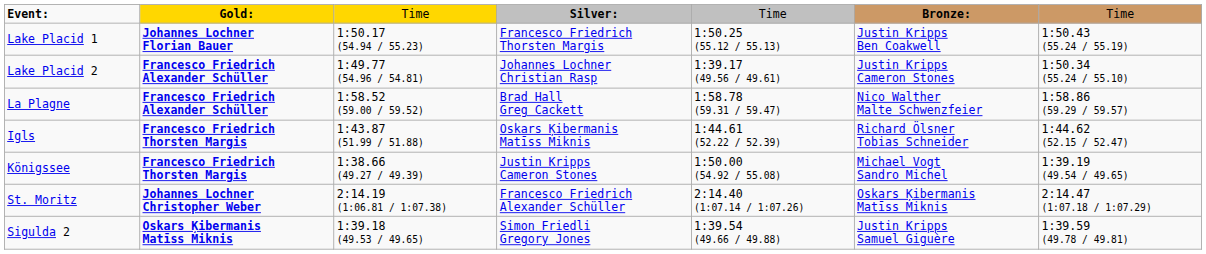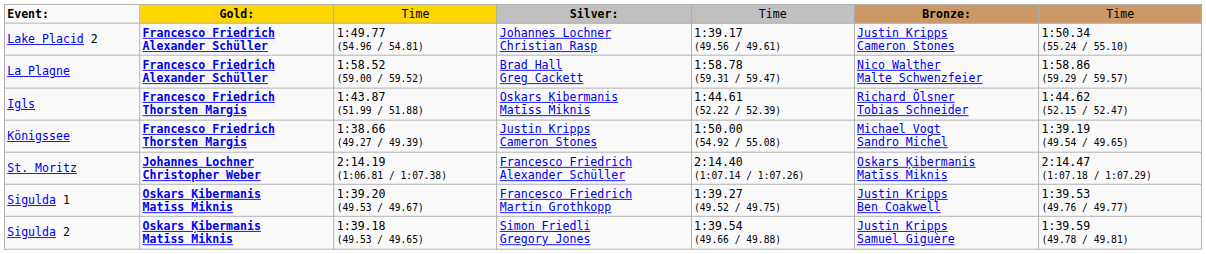- row: Lake Placid 1 | Johannes Lochner Florian Bauer | 1:50.17 (54.94 / 55.23) | Francesco Friedrich Thorsten Margis | 1:50.25 (55.12 / 55.13) | Justin Kripps Ben Coakwell | 1:50.43 (55.24 / 55.19)
+ row: Sigulda 1 | Oskars Ķibermanis Matīss Miknis | 1:39.20 (49.53 / 49.67) | Francesco Friedrich Martin Grothkopp | 1:39.27 (49.52 / 49.75) | Justin Kripps Ben Coakwell | 1:39.53 (49.76 / 49.77)
